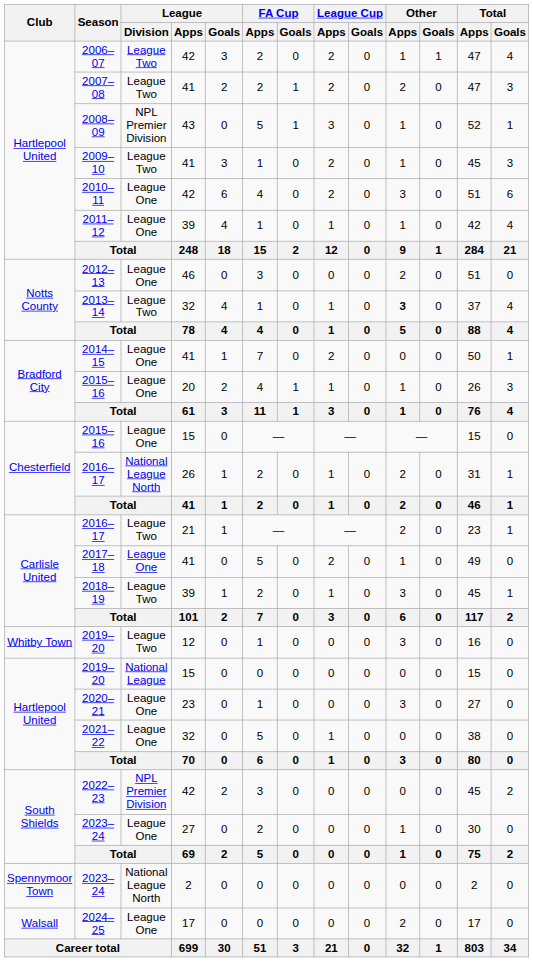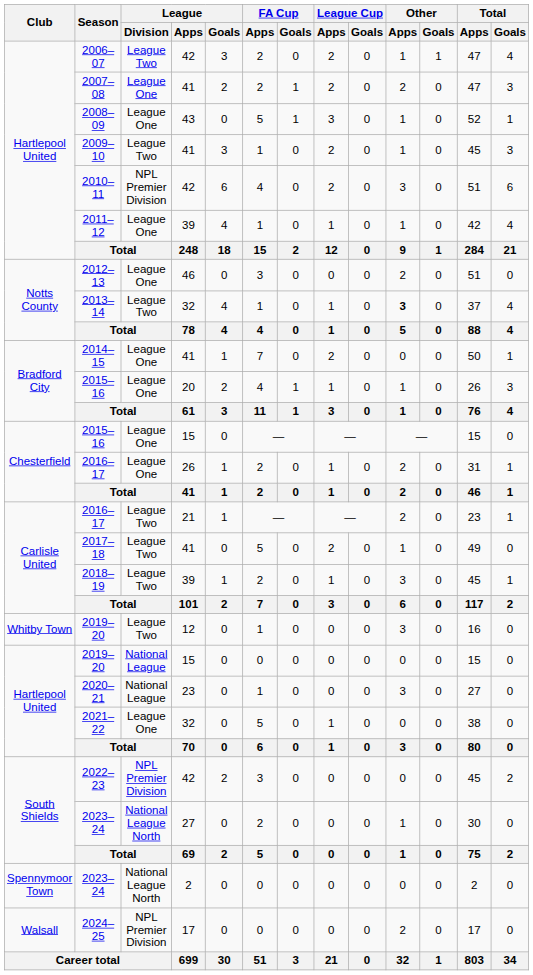2007–08 | League / Division: League Two -> League One
2008–09 | League / Division: NPL Premier Division -> League One
2010–11 | League / Division: League One -> NPL Premier Division
2016–17 / 26 | League / Division: National League North -> League One
2017–18 | League / Division: League One -> League Two
2020–21 | League / Division: League One -> National League
2023–24 / 27 | League / Division: League One -> National League North
2024–25 | League / Division: League One -> NPL Premier Division
